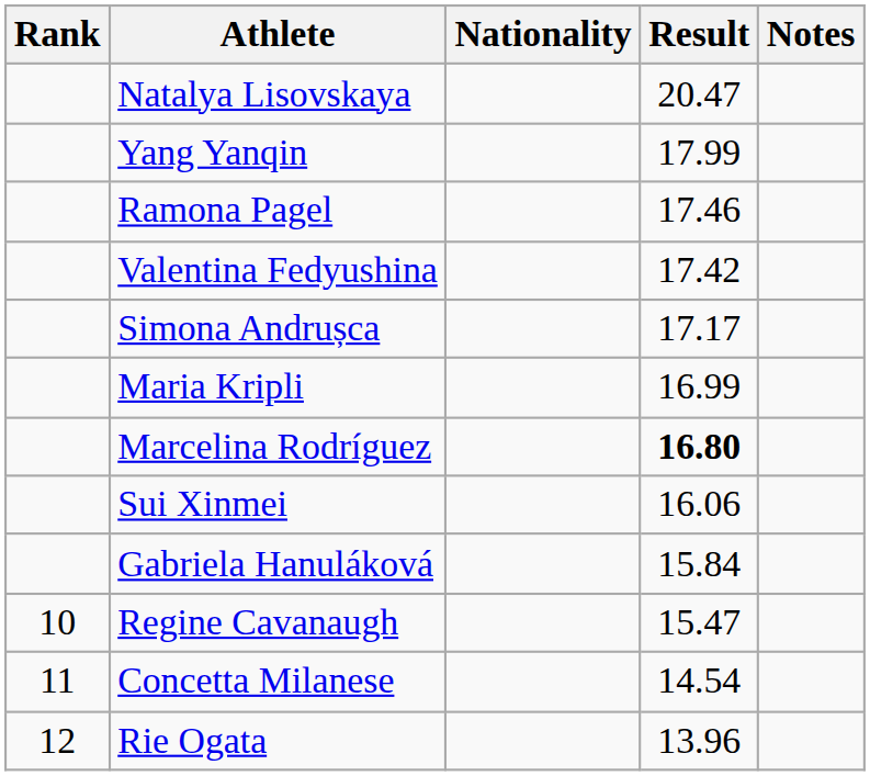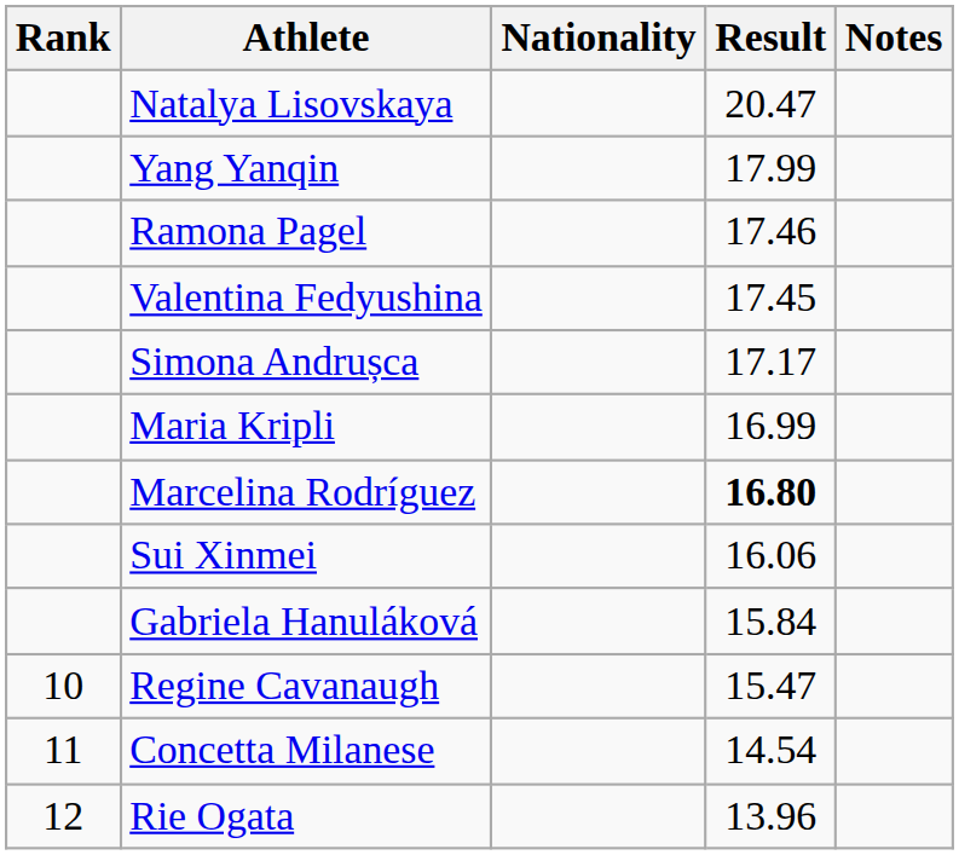Valentina Fedyushina | Result: 17.42 -> 17.45
